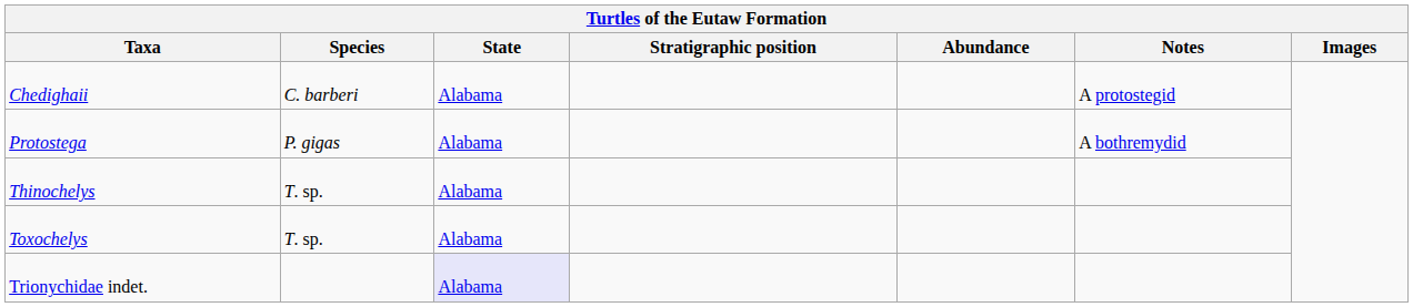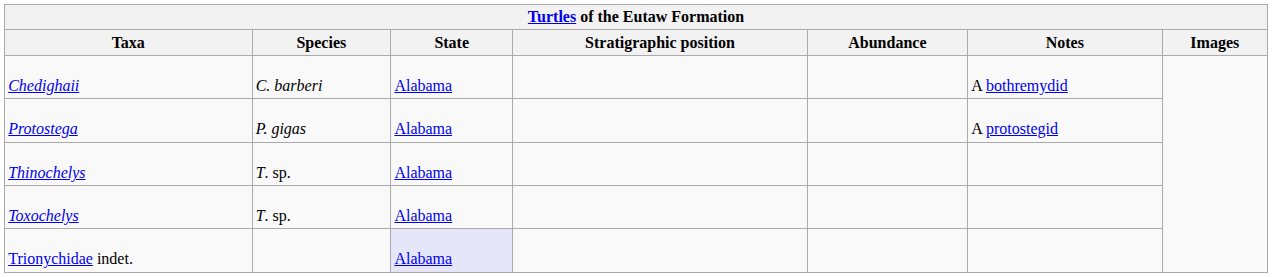Chedighaii | Notes: A protostegid -> A bothremydid
Protostega | Notes: A bothremydid -> A protostegid
